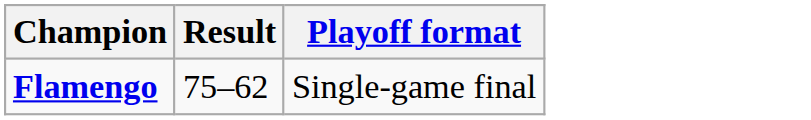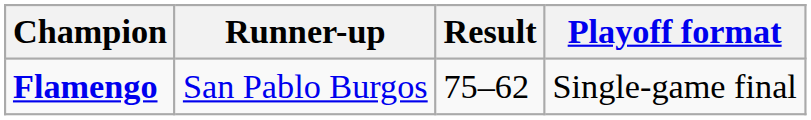+ column: Runner-up | San Pablo Burgos
